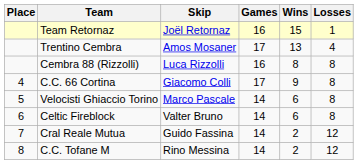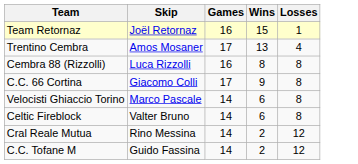- column: Place | 4 | 5 | 6 | 7 | 8
Cral Reale Mutua | Skip: Guido Fassina -> Rino Messina
C.C. Tofane M | Skip: Rino Messina -> Guido Fassina
